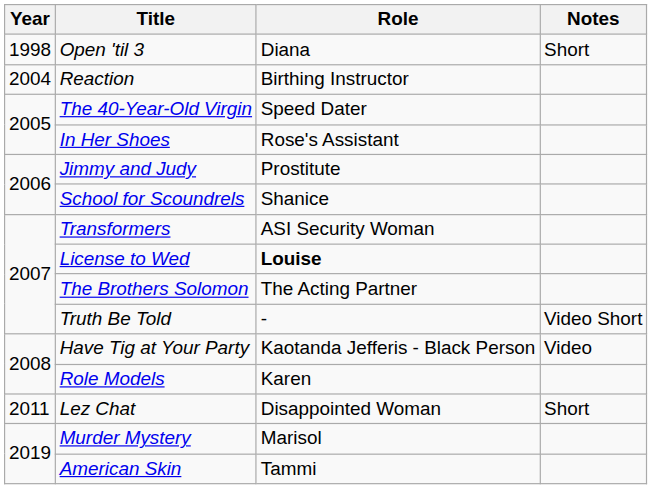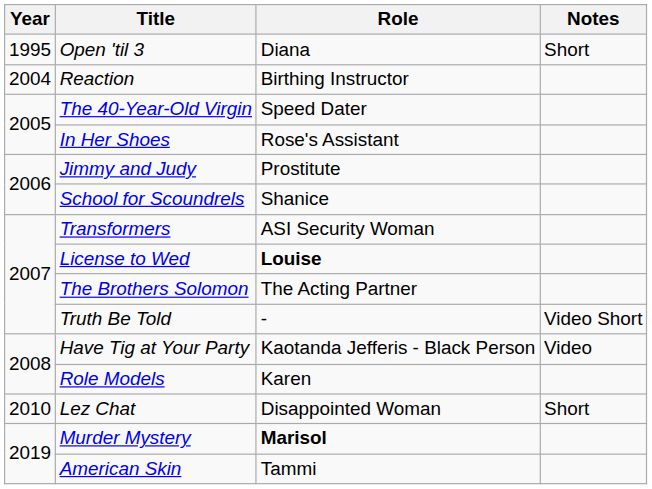Open 'til 3 | Year: 1998 -> 1995
Lez Chat | Year: 2011 -> 2010
Murder Mystery | Role: normal -> bold
